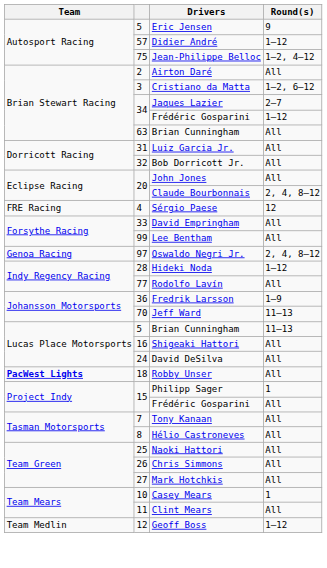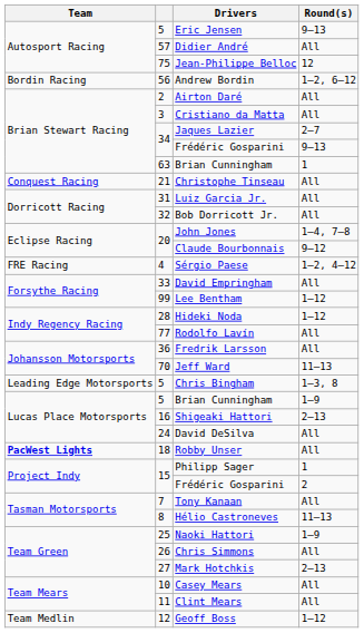Eric Jensen | Round(s): 9 -> 9–13
Didier André | Round(s): 1–12 -> All
Jean-Philippe Belloc | Round(s): 1–2, 4–12 -> 12
+ row: Bordin Racing | 56 | Andrew Bordin | 1–2, 6–12
Cristiano da Matta | Round(s): 1–2, 6–12 -> All
34 / Frédéric Gosparini | Round(s): 1–12 -> 9–13
63 / Brian Cunningham | Round(s): All -> 1
+ row: Conquest Racing | 21 | Christophe Tinseau | All
John Jones | Round(s): All -> 1–4, 7–8
Claude Bourbonnais | Round(s): 2, 4, 8–12 -> 9–12
Sérgio Paese | Round(s): 12 -> 1–2, 4–12
Lee Bentham | Round(s): All -> 1–12
- row: Genoa Racing | 97 | Oswaldo Negri Jr. | 2, 4, 8–12
Fredrik Larsson | Round(s): 1–9 -> All
+ row: Leading Edge Motorsports | 5 | Chris Bingham | 1–3, 8
5 / Brian Cunningham | Round(s): 11–13 -> 1–9
Shigeaki Hattori | Round(s): All -> 2–13
15 / Frédéric Gosparini | Round(s): All -> 2
Hélio Castroneves | Round(s): All -> 11–13
Naoki Hattori | Round(s): All -> 1–9
Mark Hotchkis | Round(s): All -> 2–13
Casey Mears | Round(s): 1 -> All
